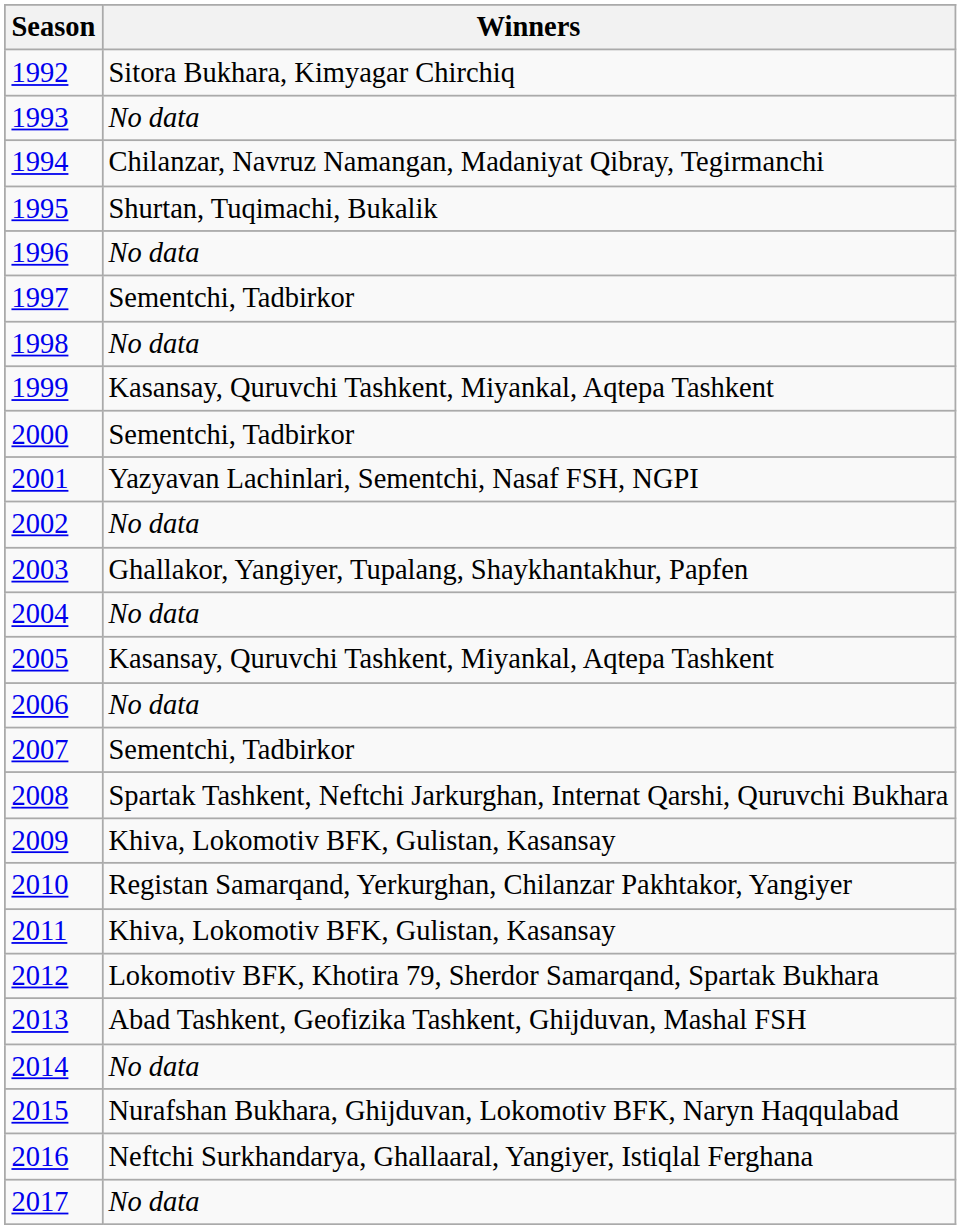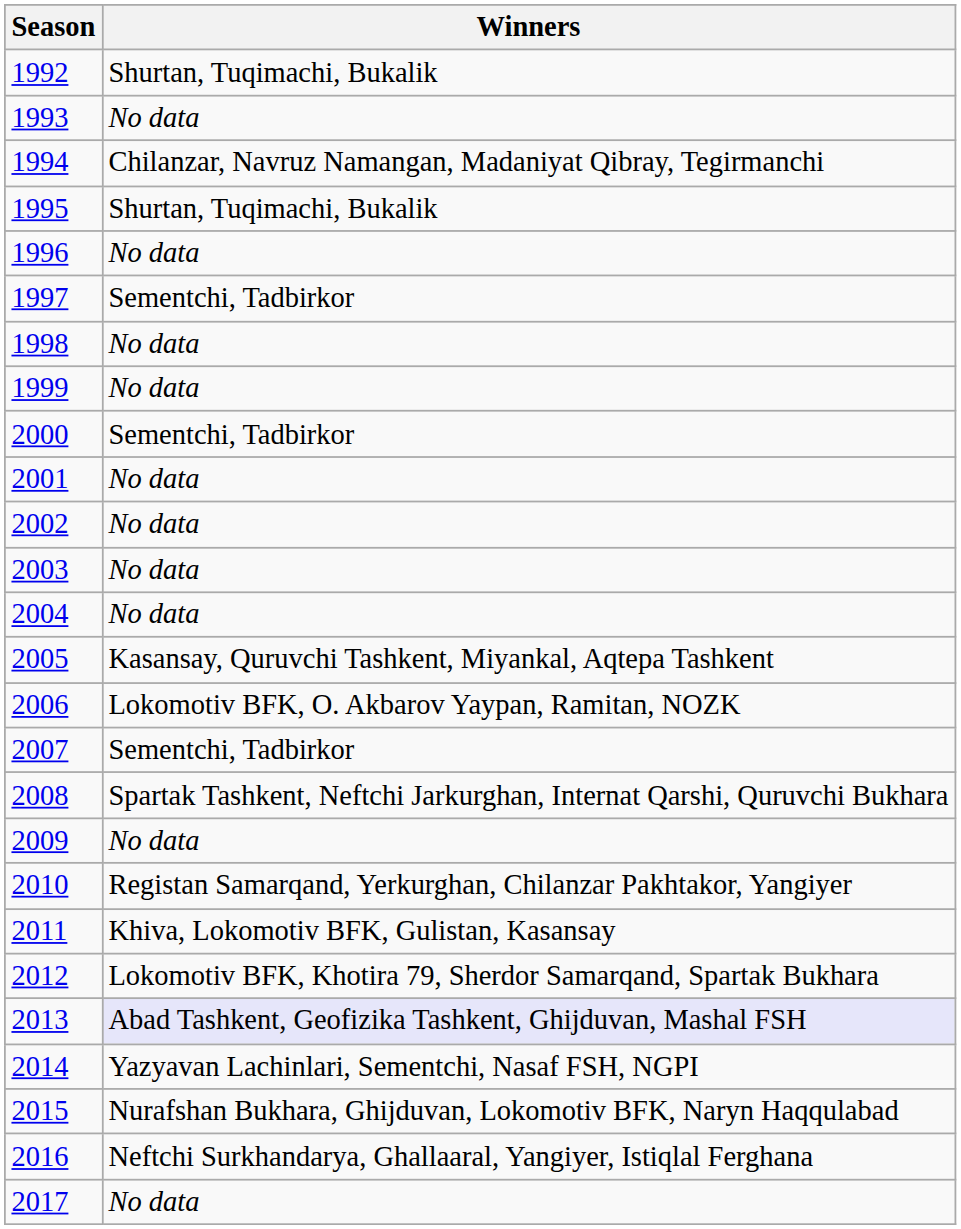1992 | Winners: Sitora Bukhara, Kimyagar Chirchiq -> Shurtan, Tuqimachi, Bukalik
1999 | Winners: Kasansay, Quruvchi Tashkent, Miyankal, Aqtepa Tashkent -> No data
2001 | Winners: Yazyavan Lachinlari, Sementchi, Nasaf FSH, NGPI -> No data
2003 | Winners: Ghallakor, Yangiyer, Tupalang, Shaykhantakhur, Papfen -> No data
2006 | Winners: No data -> Lokomotiv BFK, O. Akbarov Yaypan, Ramitan, NOZK
2009 | Winners: Khiva, Lokomotiv BFK, Gulistan, Kasansay -> No data
2013 | Winners: no background -> lavender background
2014 | Winners: No data -> Yazyavan Lachinlari, Sementchi, Nasaf FSH, NGPI
